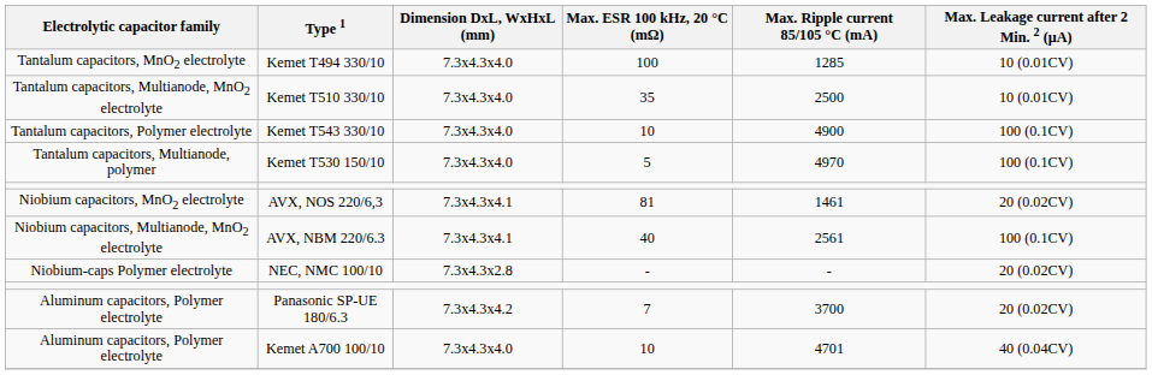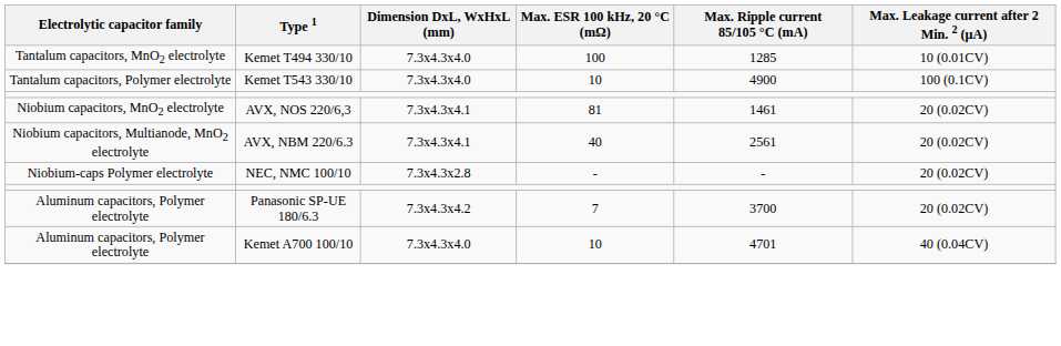- row: Tantalum capacitors, Multianode, MnO2 electrolyte | Kemet T510 330/10 | 7.3x4.3x4.0 | 35 | 2500 | 10 (0.01CV)
- row: Tantalum capacitors, Multianode, polymer | Kemet T530 150/10 | 7.3x4.3x4.0 | 5 | 4970 | 100 (0.1CV)
AVX, NBM 220/6.3 | Max. Leakage current after 2 Min. 2 (μA): 100 (0.1CV) -> 20 (0.02CV)
